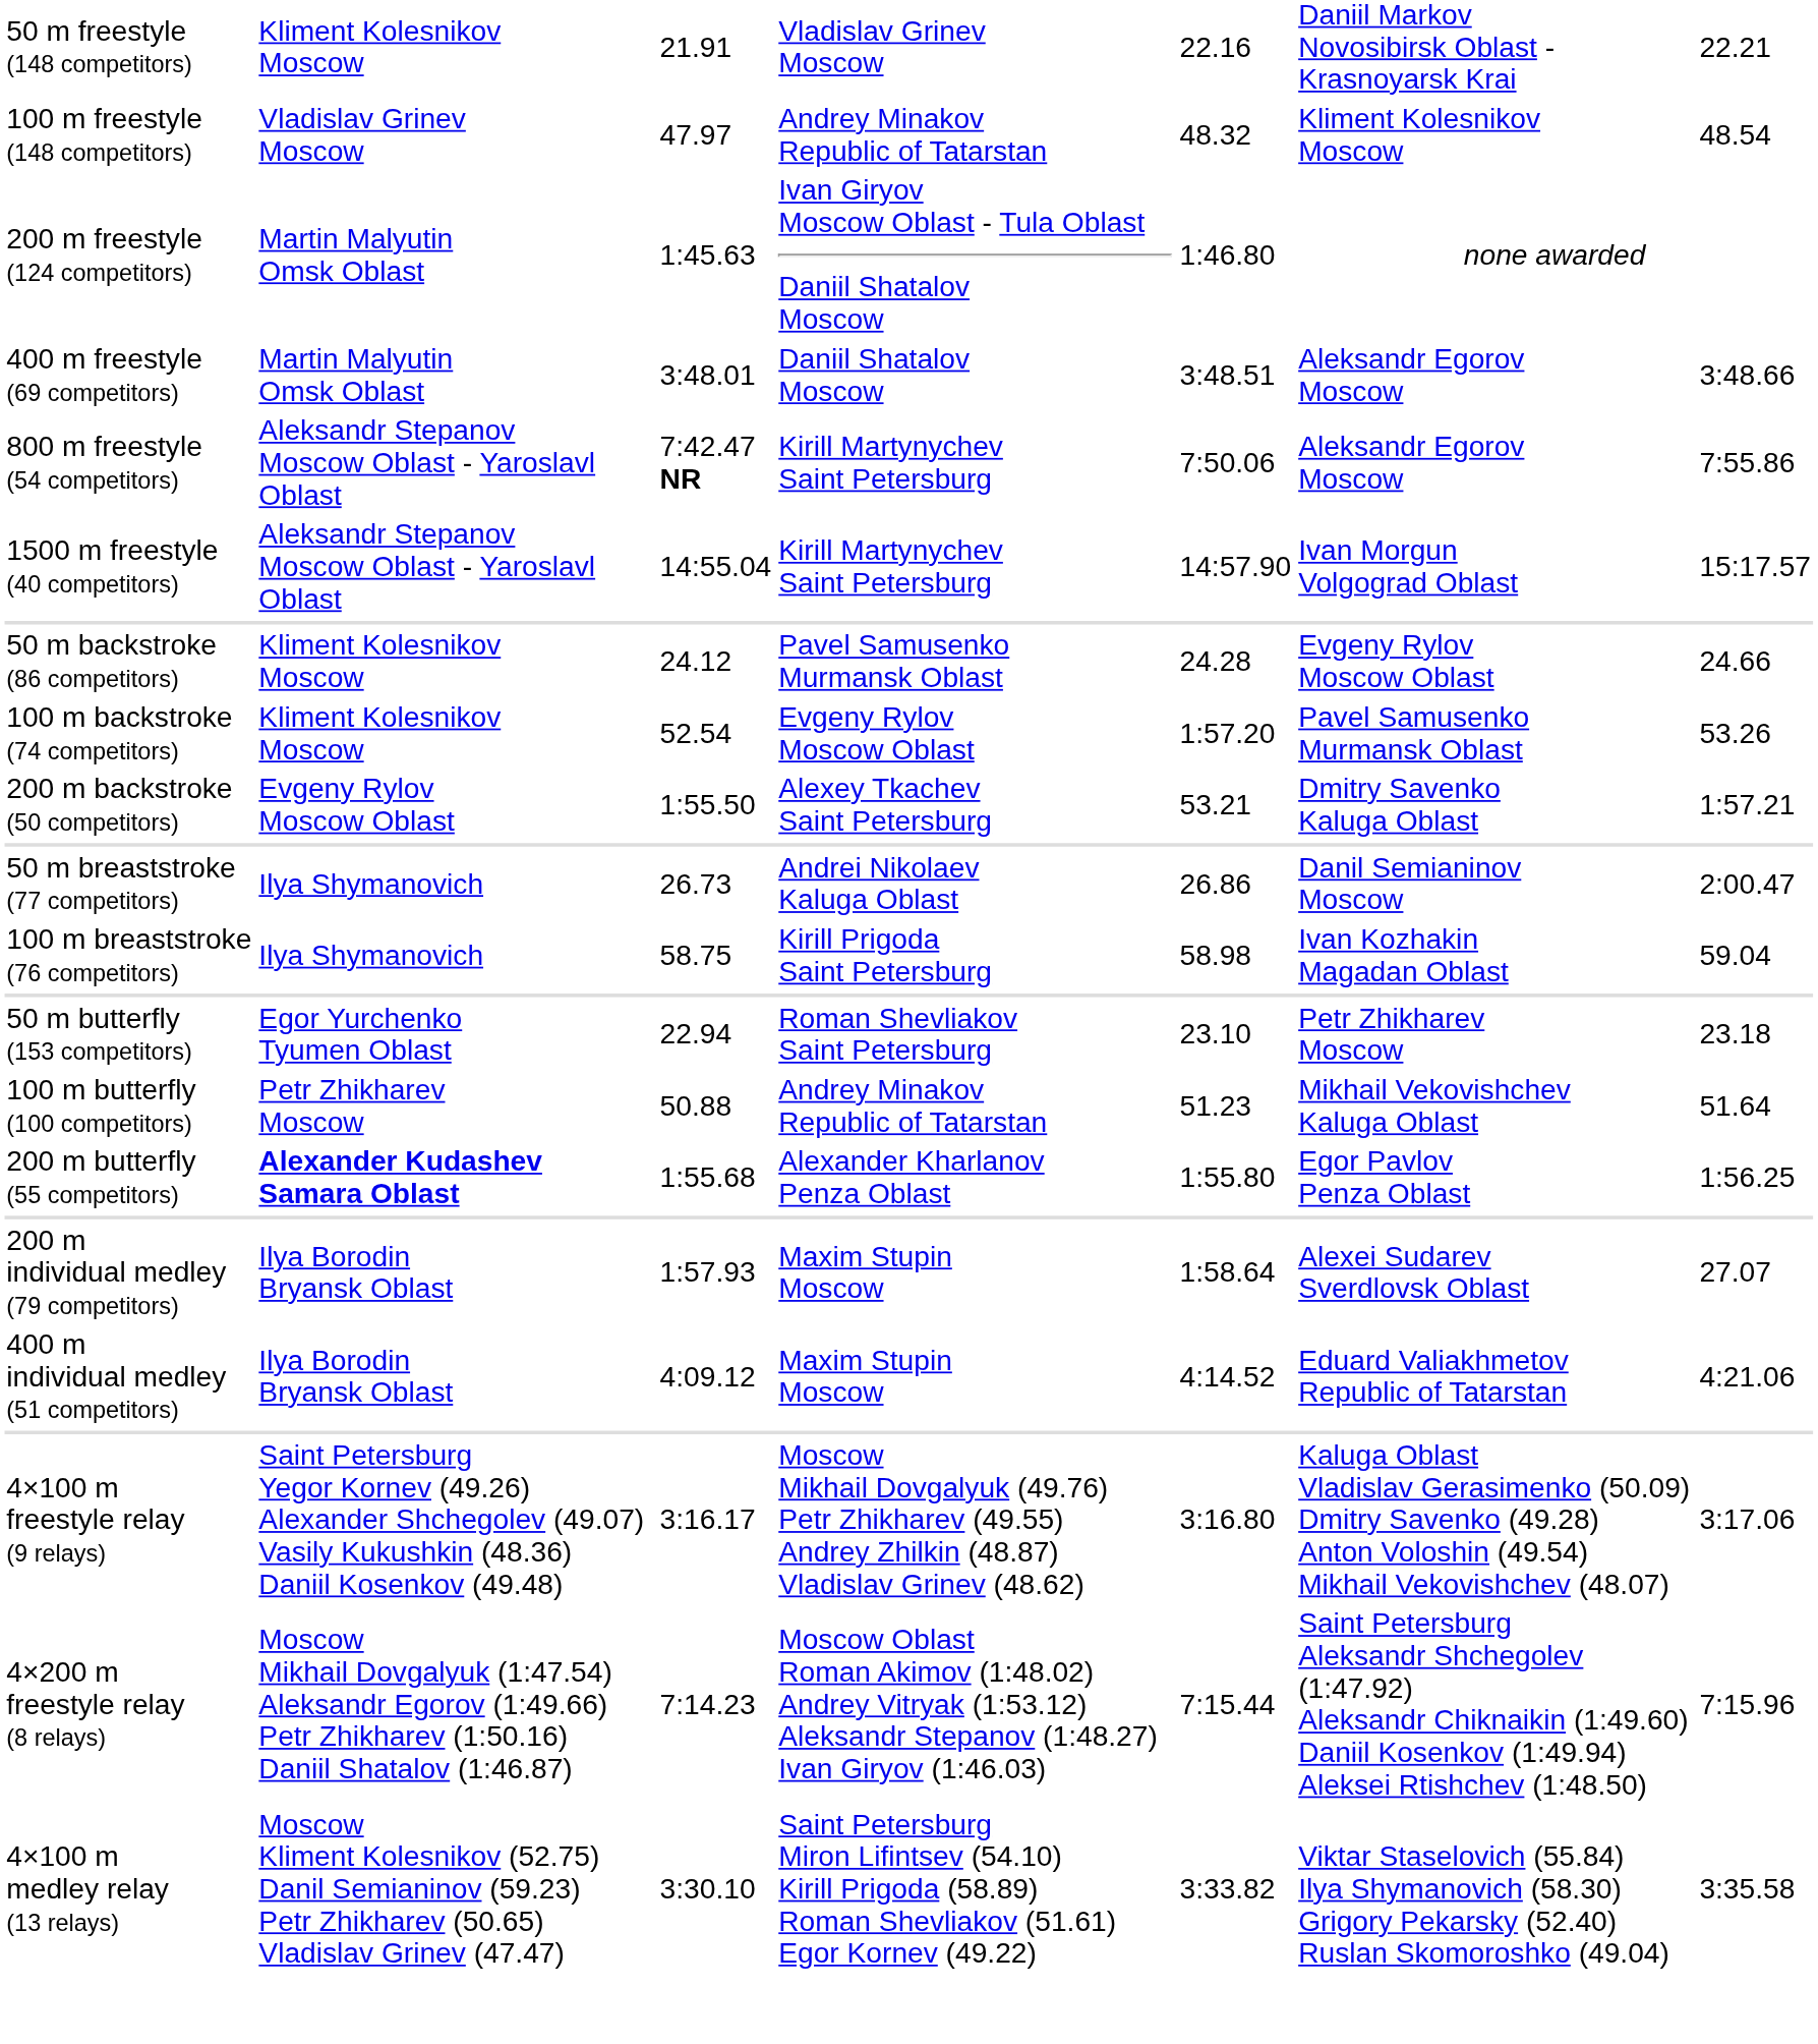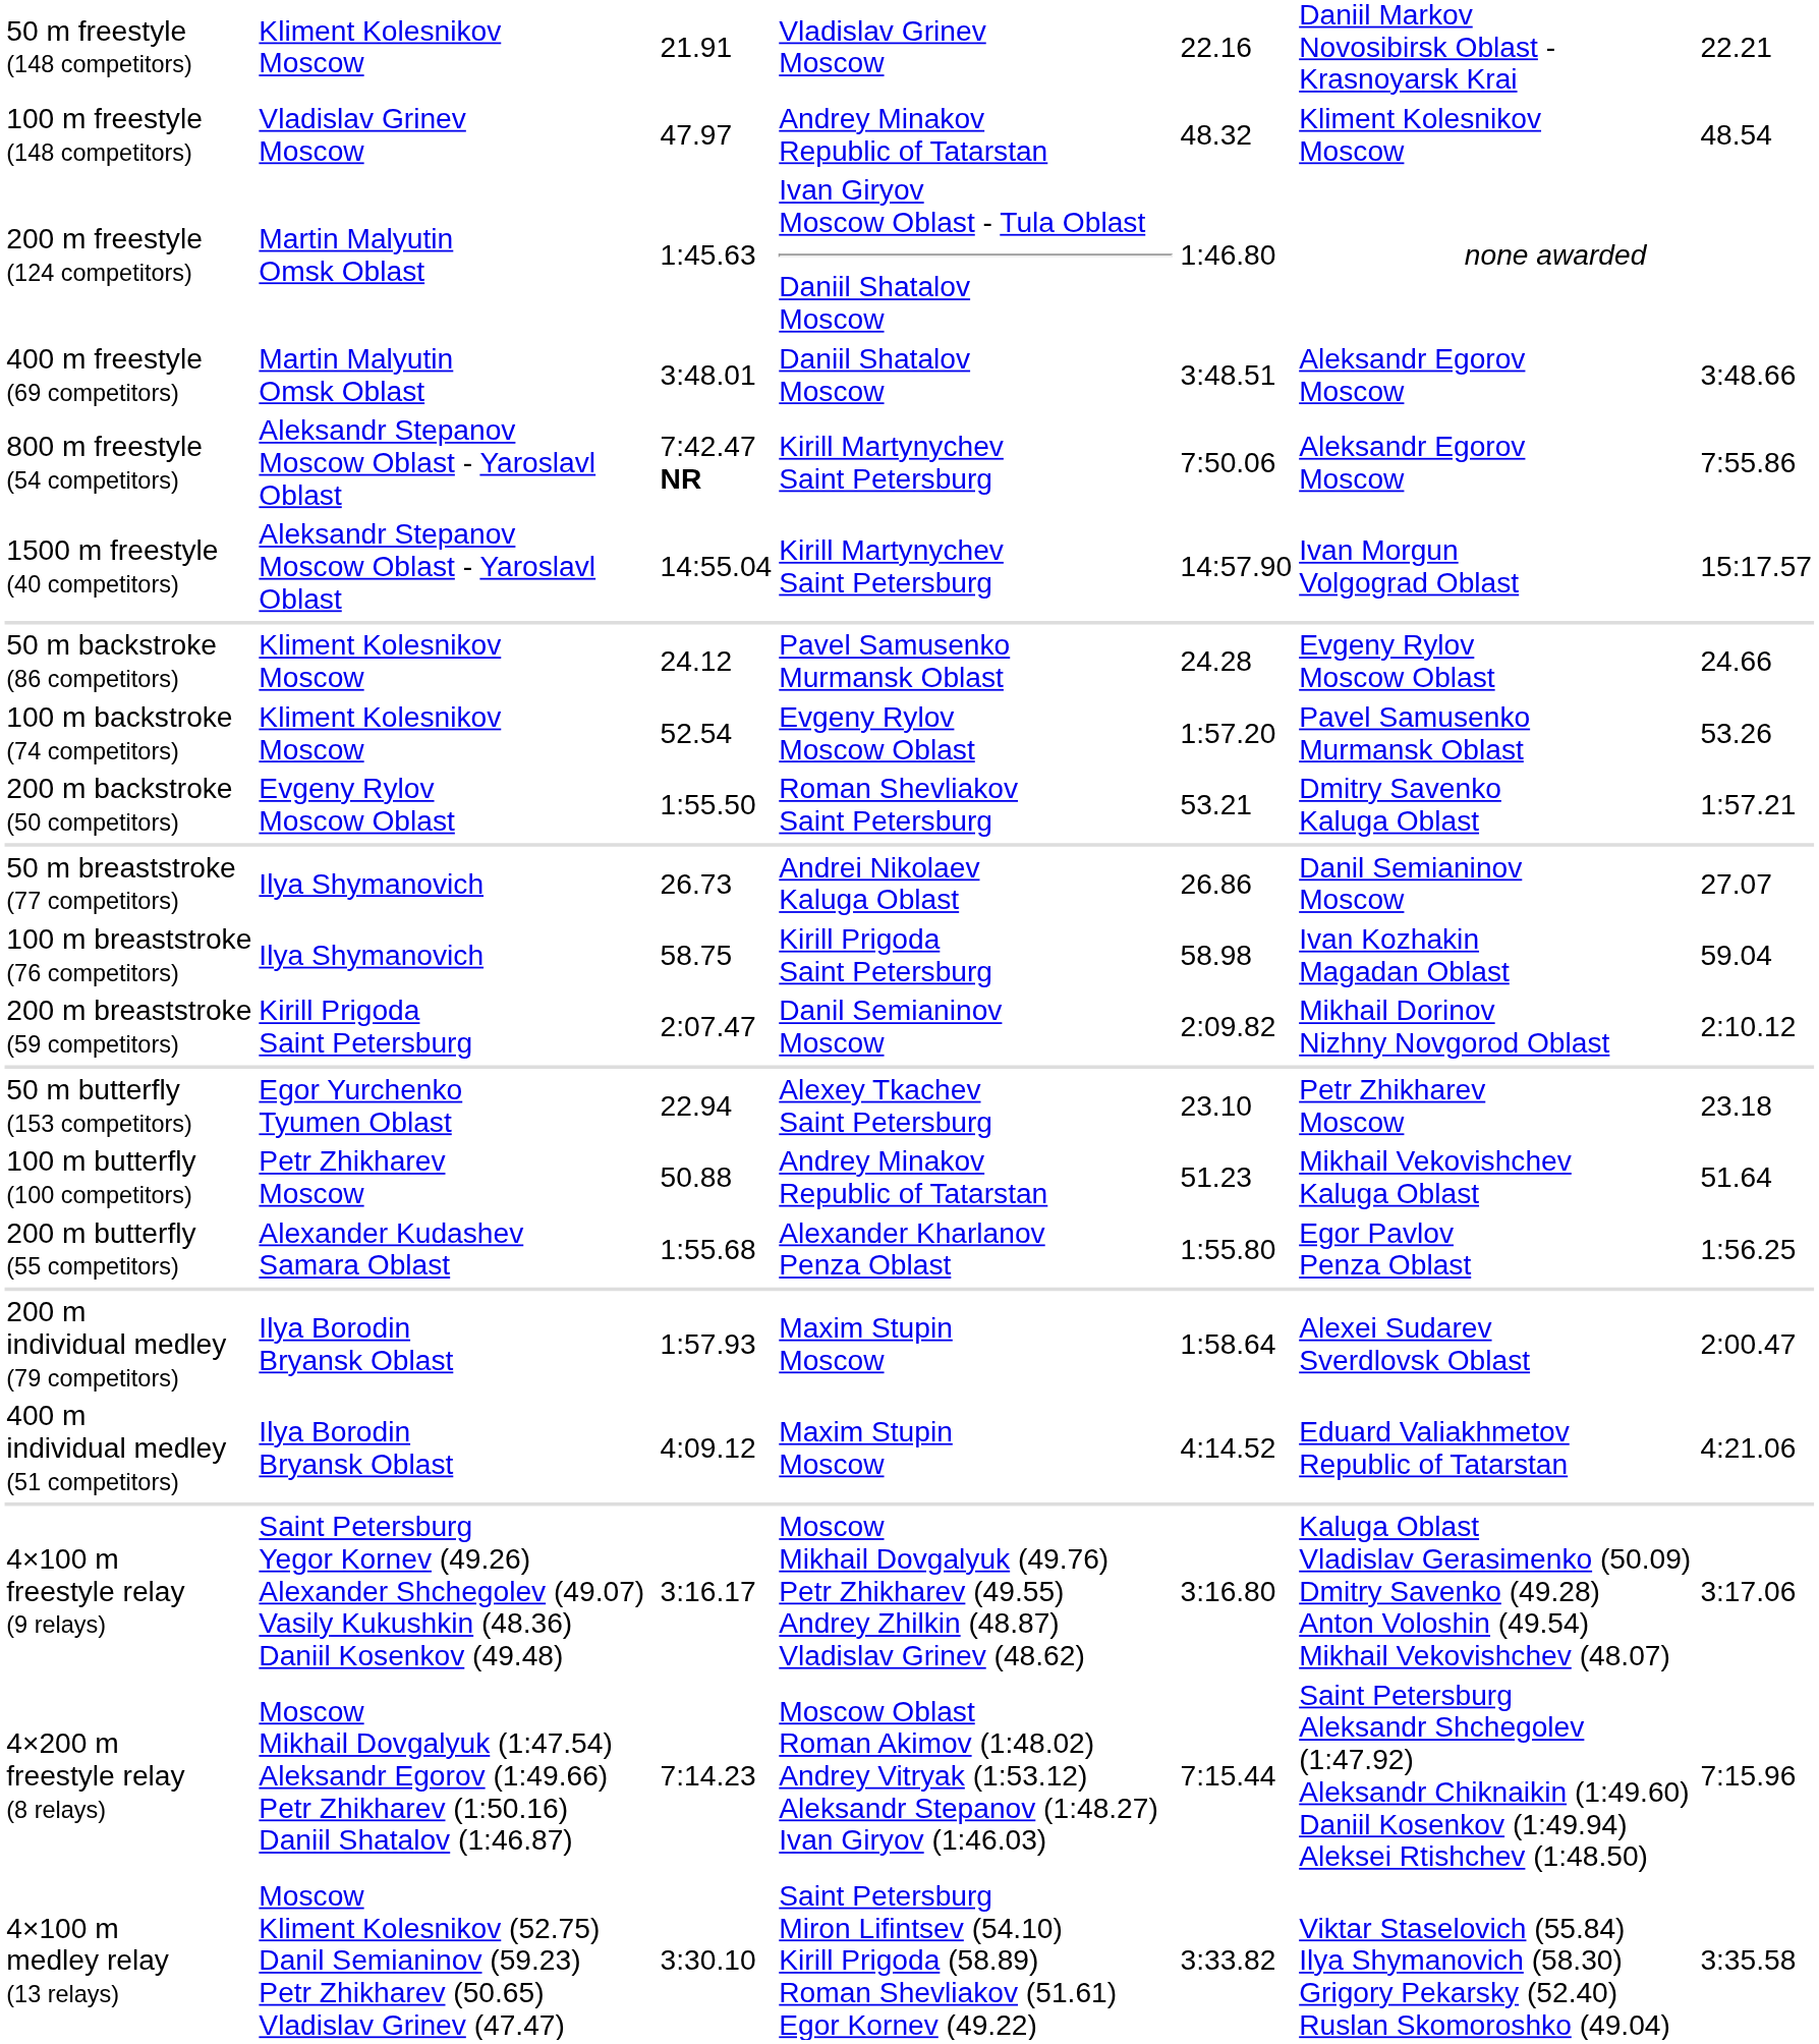200 m backstroke (50 competitors) | column 4: Alexey Tkachev Saint Petersburg -> Roman Shevliakov Saint Petersburg
50 m breaststroke (77 competitors) | column 7: 2:00.47 -> 27.07
+ row: 200 m breaststroke (59 competitors) | Kirill Prigoda Saint Petersburg | 2:07.47 | Danil Semianinov Moscow | 2:09.82 | Mikhail Dorinov Nizhny Novgorod Oblast | 2:10.12
50 m butterfly (153 competitors) | column 4: Roman Shevliakov Saint Petersburg -> Alexey Tkachev Saint Petersburg
200 m butterfly (55 competitors) | column 2: bold -> normal
200 m individual medley (79 competitors) | column 7: 27.07 -> 2:00.47
